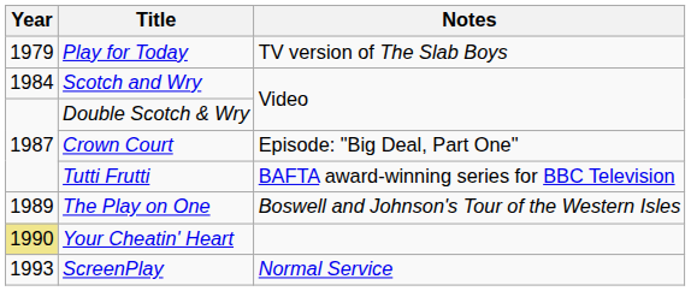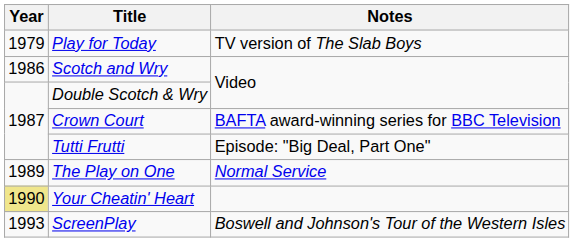Scotch and Wry | Year: 1984 -> 1986
Crown Court | Notes: Episode: "Big Deal, Part One" -> BAFTA award-winning series for BBC Television
Tutti Frutti | Notes: BAFTA award-winning series for BBC Television -> Episode: "Big Deal, Part One"
The Play on One | Notes: Boswell and Johnson's Tour of the Western Isles -> Normal Service
ScreenPlay | Notes: Normal Service -> Boswell and Johnson's Tour of the Western Isles
